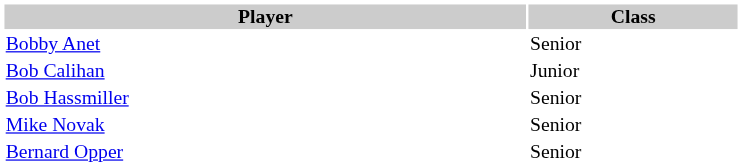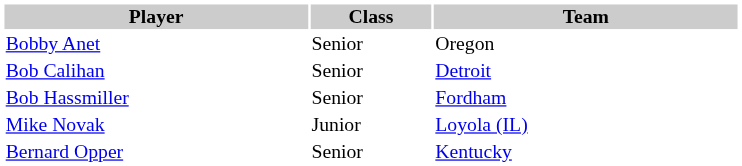+ column: Team | Oregon | Detroit | Fordham | Loyola (IL) | Kentucky
Bob Calihan | Class: Junior -> Senior
Mike Novak | Class: Senior -> Junior
